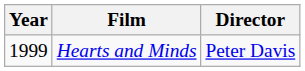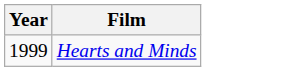- column: Director | Peter Davis
